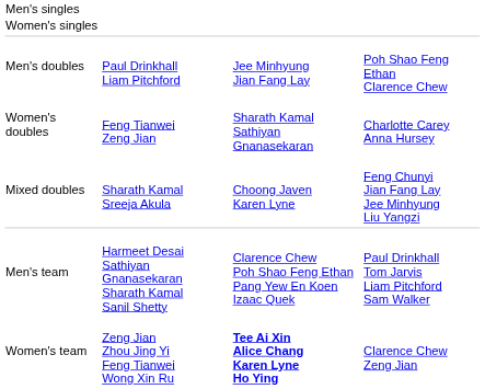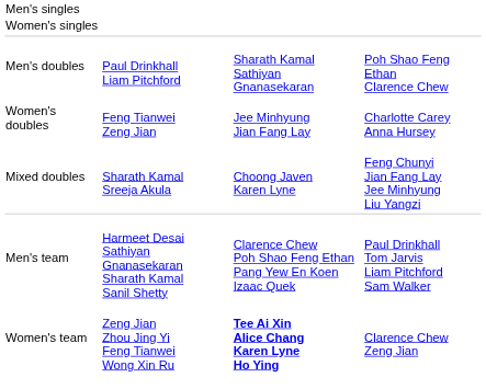Men's doubles | column 3: Jee Minhyung Jian Fang Lay -> Sharath Kamal Sathiyan Gnanasekaran
Women's doubles | column 3: Sharath Kamal Sathiyan Gnanasekaran -> Jee Minhyung Jian Fang Lay
